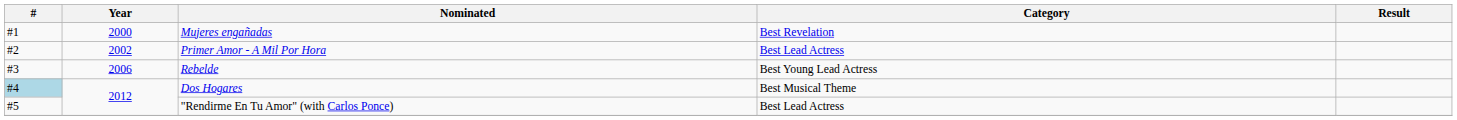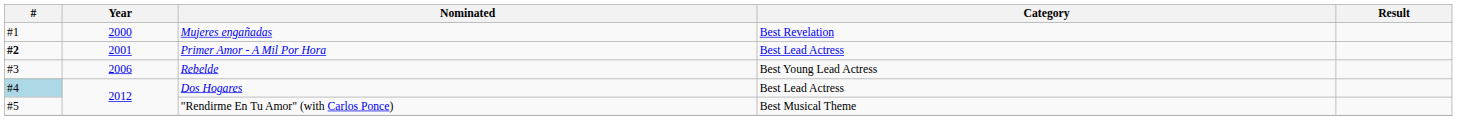Primer Amor - A Mil Por Hora | #: normal -> bold
Primer Amor - A Mil Por Hora | Year: 2002 -> 2001
Dos Hogares | Category: Best Musical Theme -> Best Lead Actress
"Rendirme En Tu Amor" (with Carlos Ponce) | Category: Best Lead Actress -> Best Musical Theme
